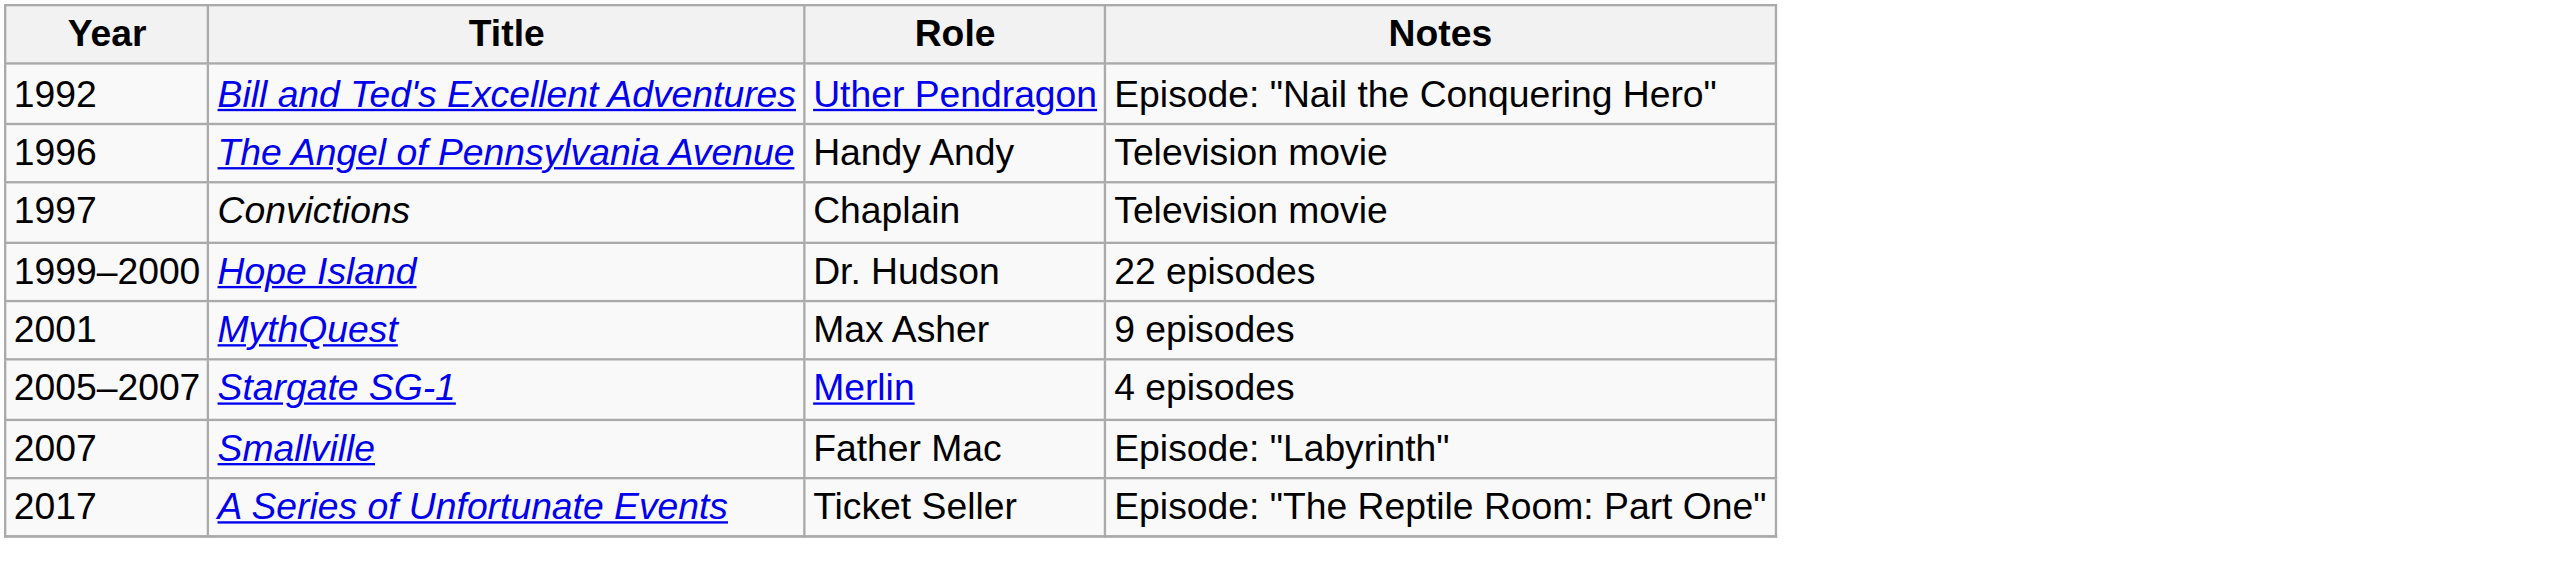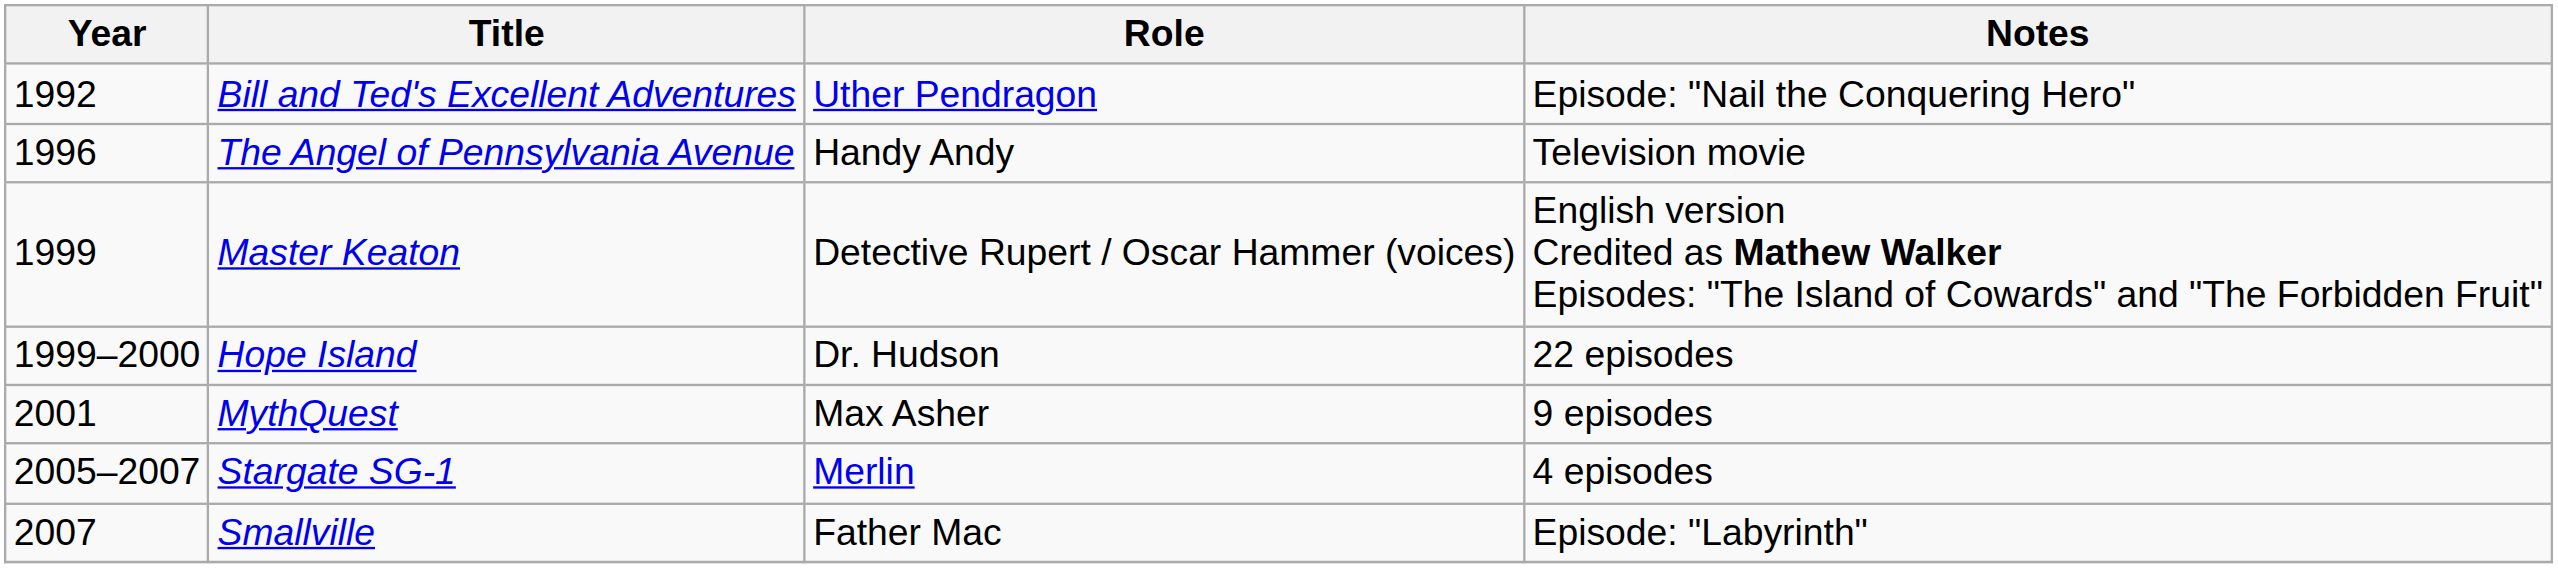- row: 1997 | Convictions | Chaplain | Television movie
+ row: 1999 | Master Keaton | Detective Rupert / Oscar Hammer (voices) | English version Credited as Mathew Walker Episodes: "The Island of Cowards" and "The Forbidden Fruit"
- row: 2017 | A Series of Unfortunate Events | Ticket Seller | Episode: "The Reptile Room: Part One"
